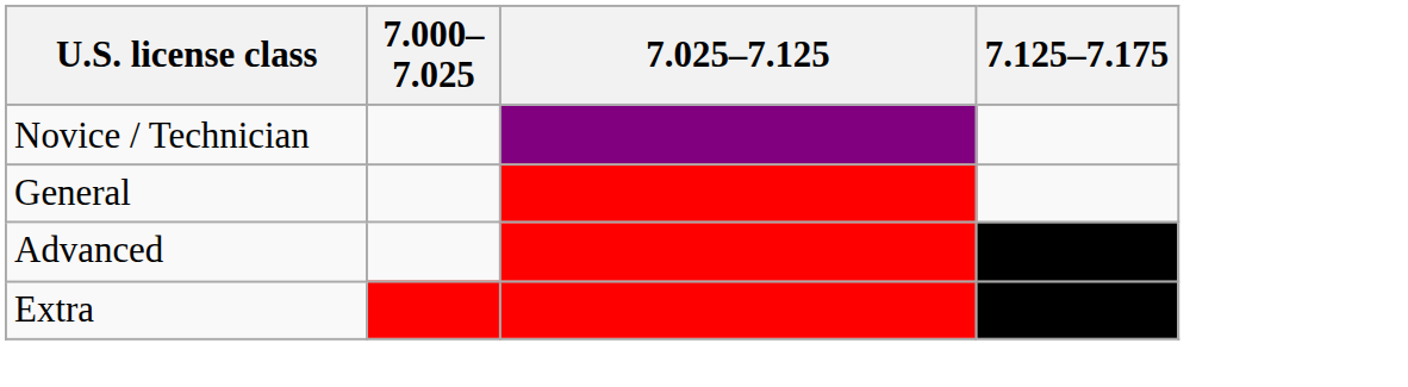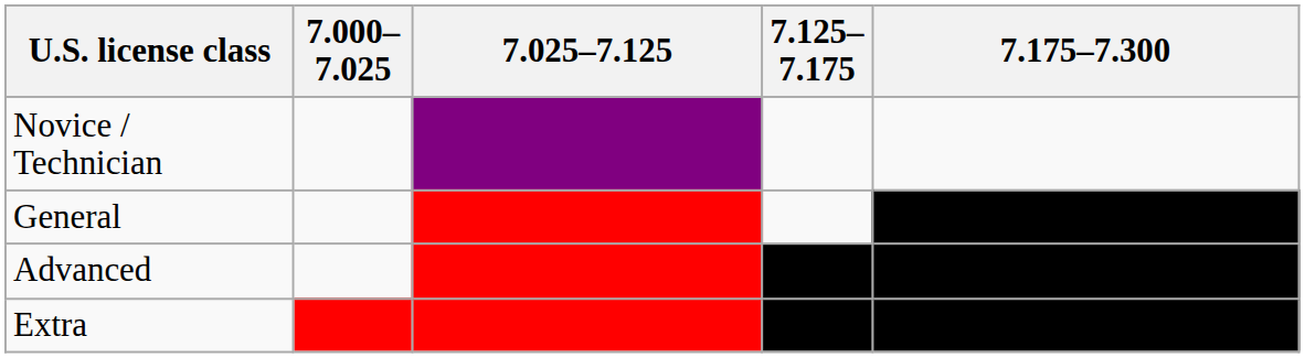+ column: 7.175–7.300
